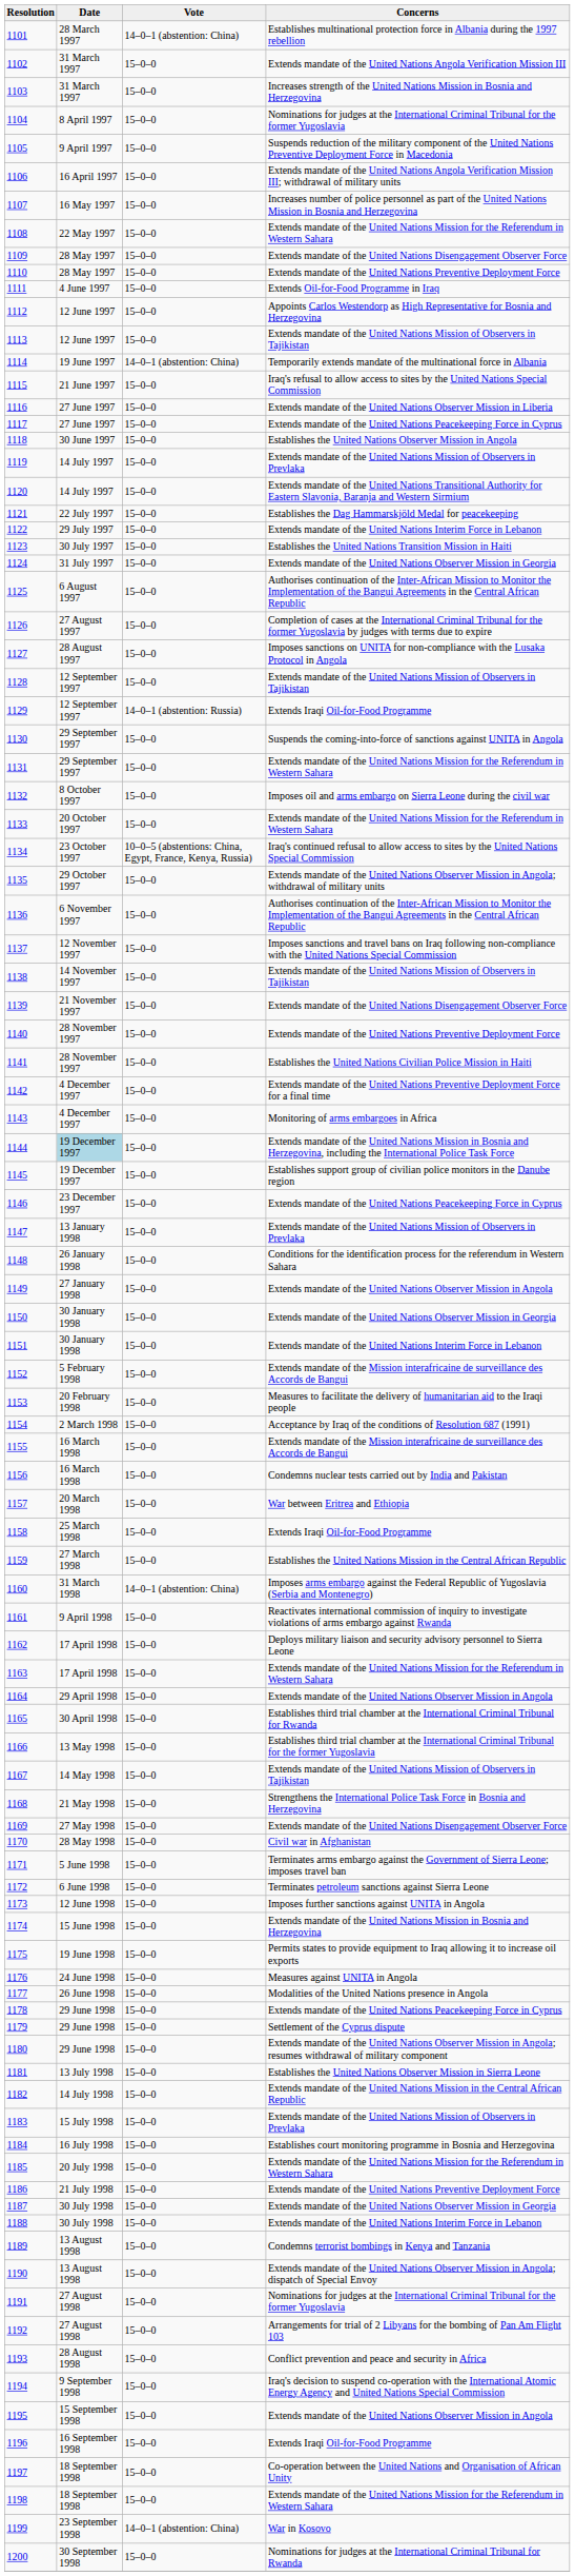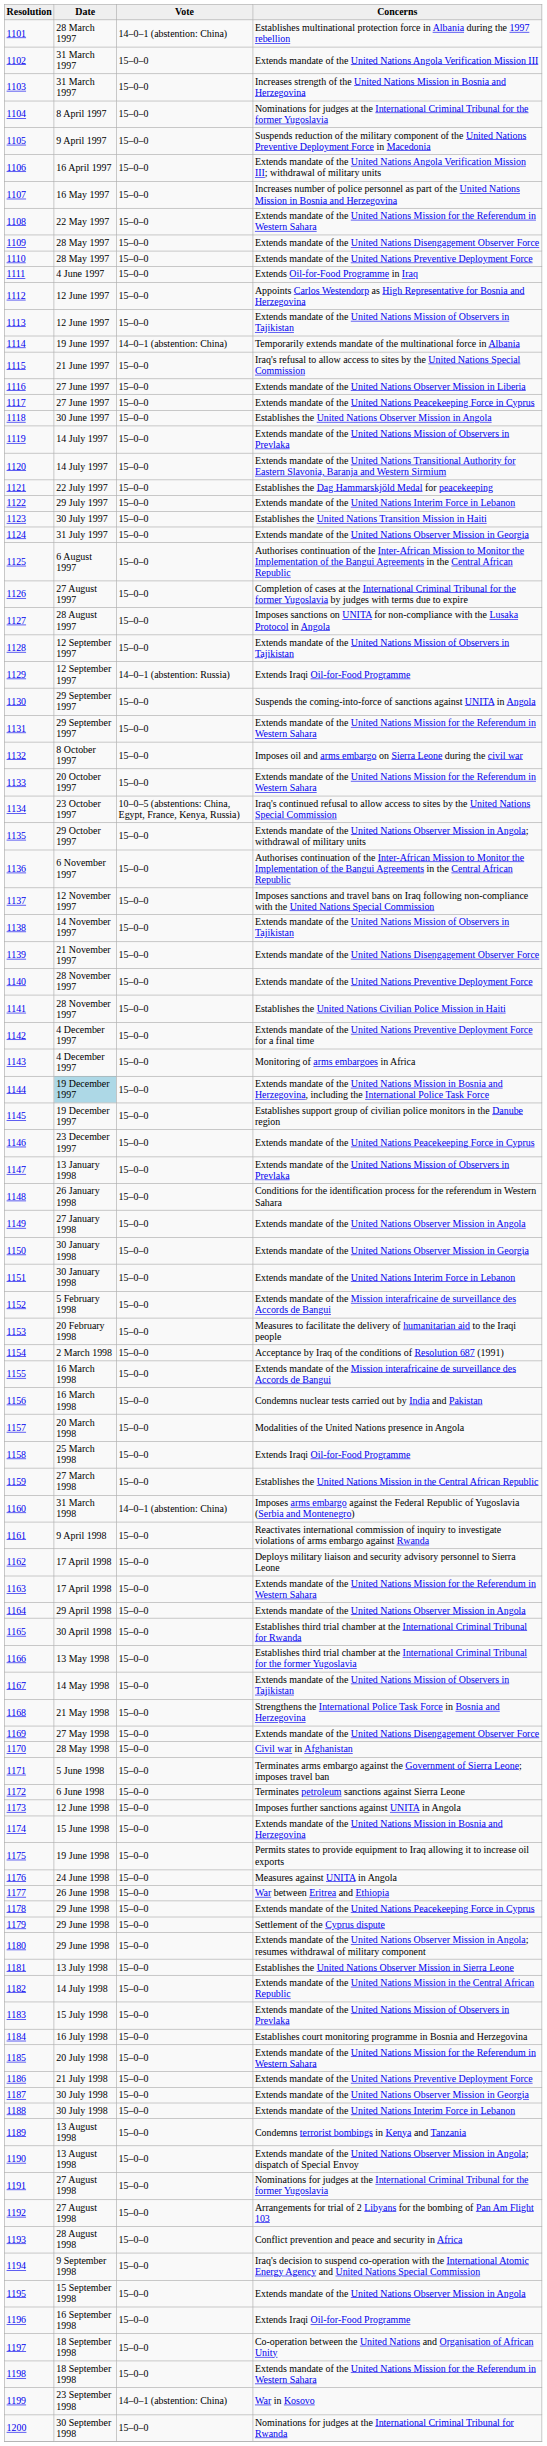1157 | Concerns: War between Eritrea and Ethiopia -> Modalities of the United Nations presence in Angola
1177 | Concerns: Modalities of the United Nations presence in Angola -> War between Eritrea and Ethiopia
